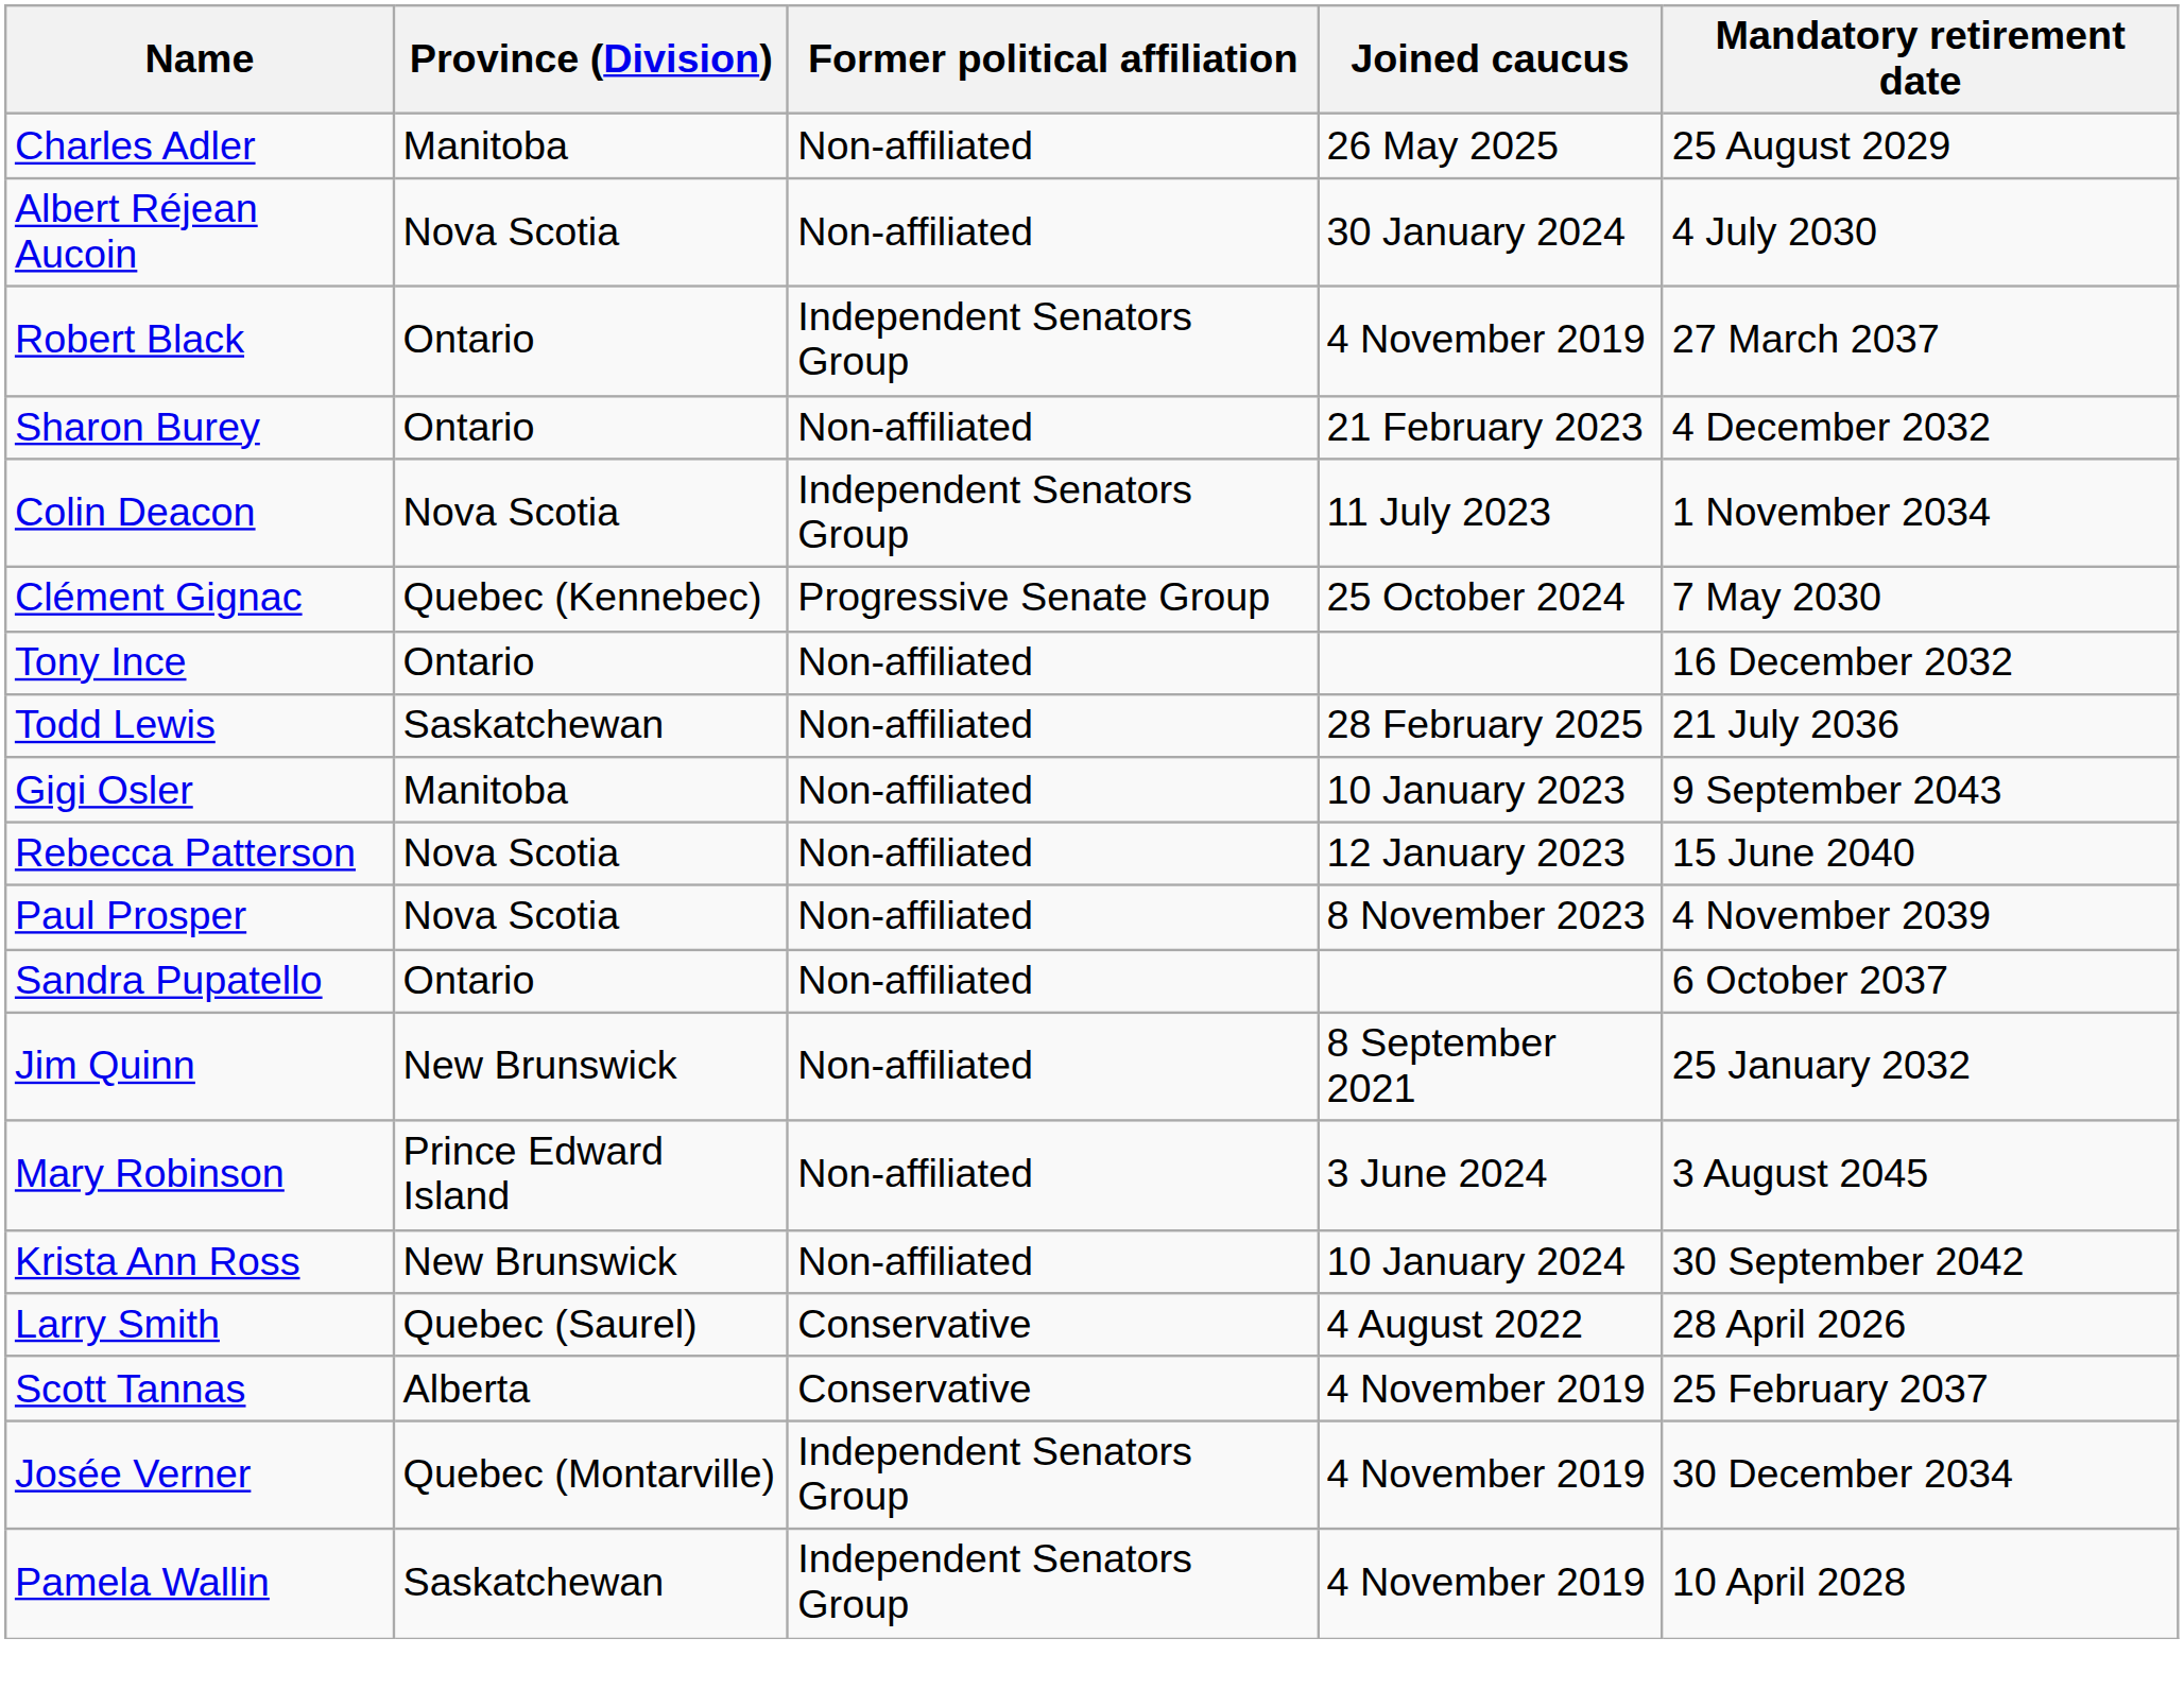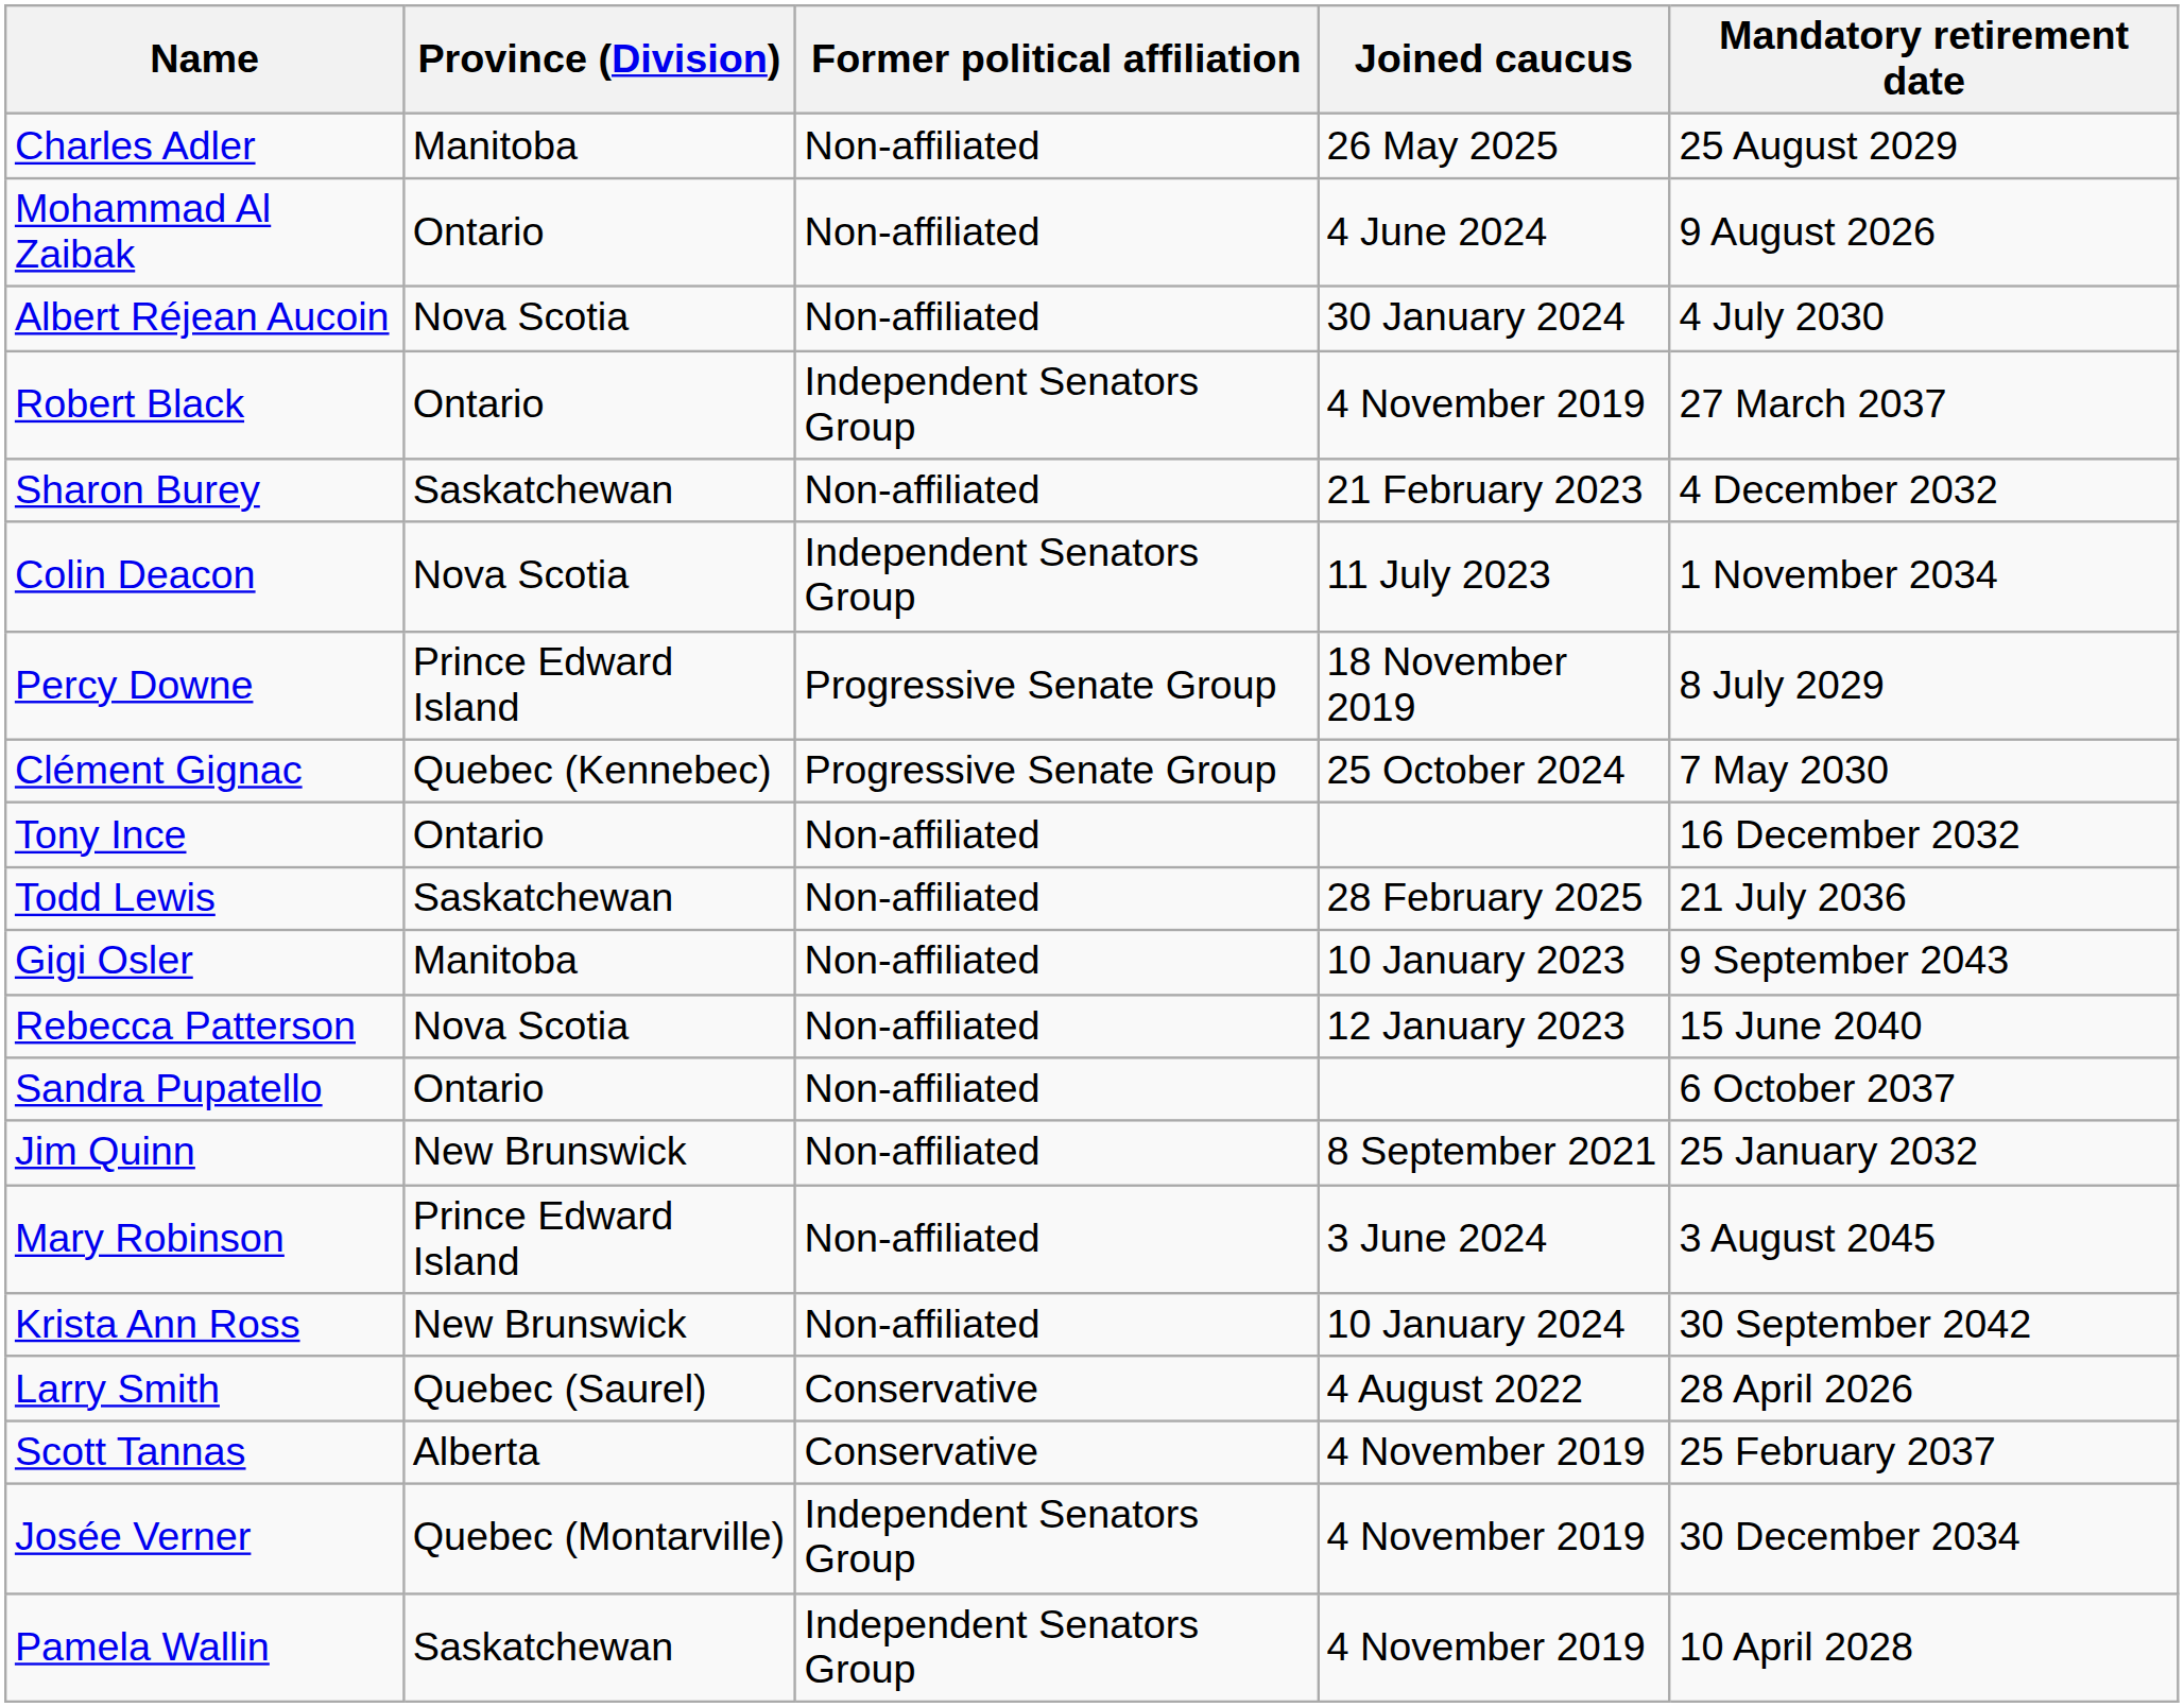+ row: Mohammad Al Zaibak | Ontario | Non-affiliated | 4 June 2024 | 9 August 2026
Sharon Burey | Province (Division): Ontario -> Saskatchewan
+ row: Percy Downe | Prince Edward Island | Progressive Senate Group | 18 November 2019 | 8 July 2029
- row: Paul Prosper | Nova Scotia | Non-affiliated | 8 November 2023 | 4 November 2039
